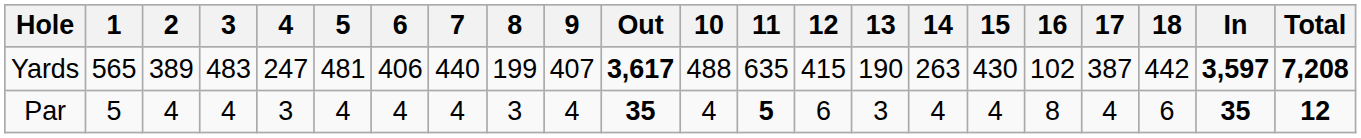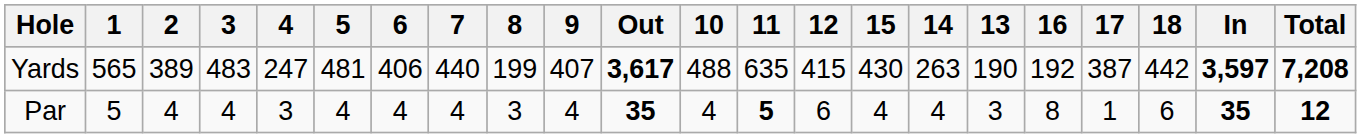columns swapped: 13 <-> 15
Yards | 16: 102 -> 192
Par | 17: 4 -> 1
